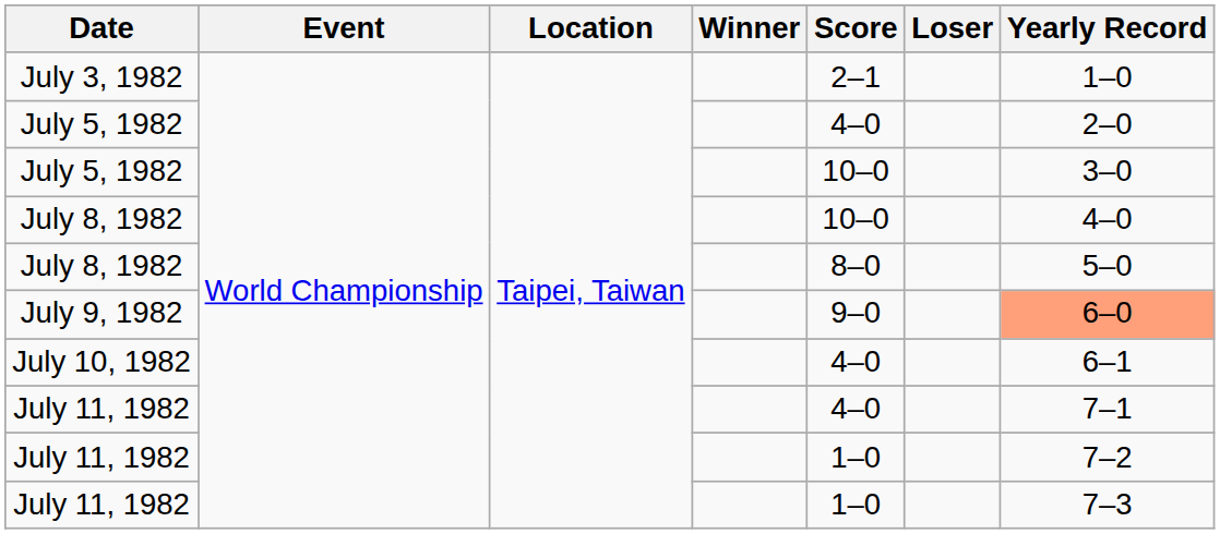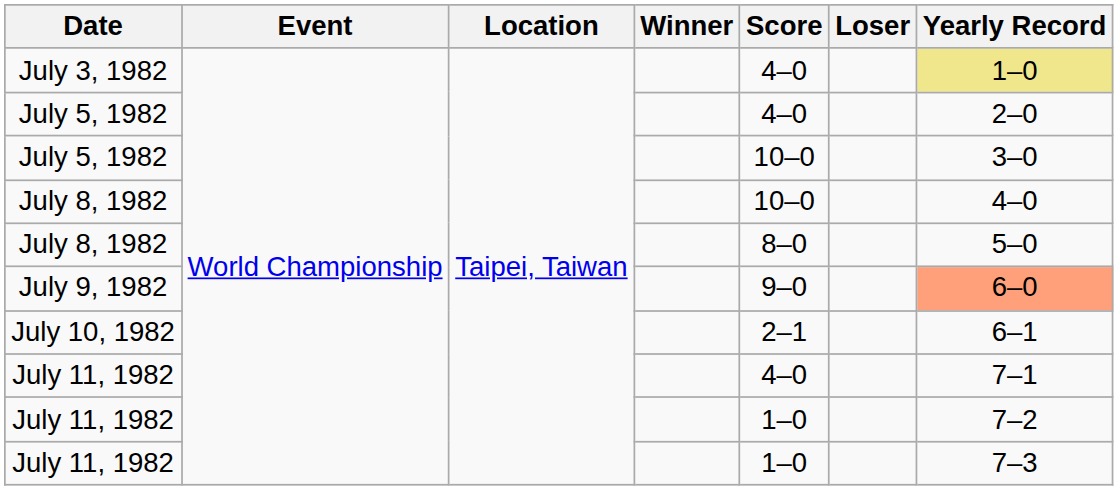July 3, 1982 | Score: 2–1 -> 4–0
July 3, 1982 | Yearly Record: no background -> khaki background
July 10, 1982 | Score: 4–0 -> 2–1
